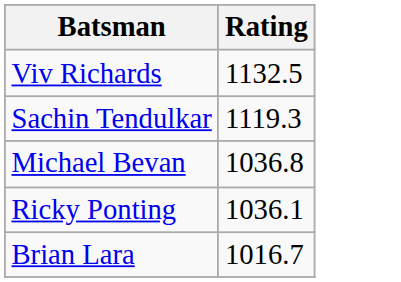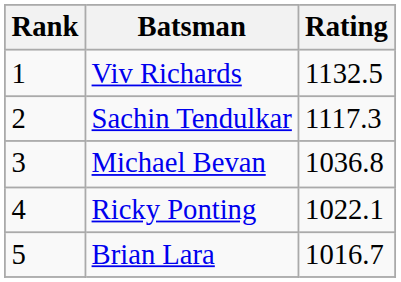+ column: Rank | 1 | 2 | 3 | 4 | 5
Sachin Tendulkar | Rating: 1119.3 -> 1117.3
Ricky Ponting | Rating: 1036.1 -> 1022.1
